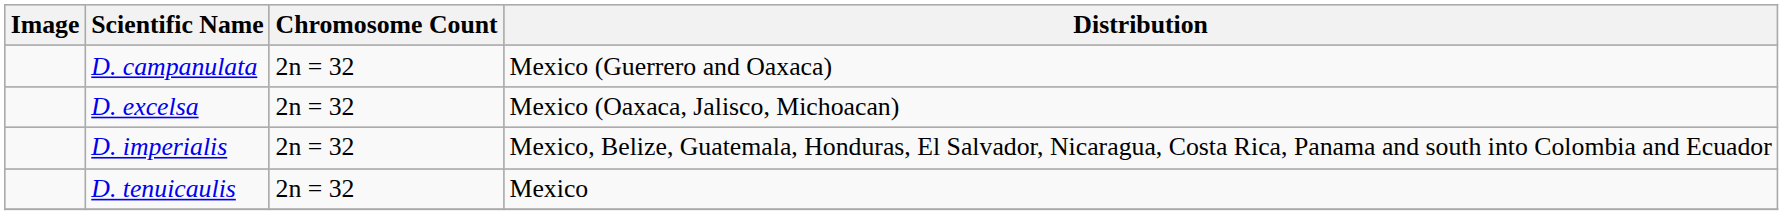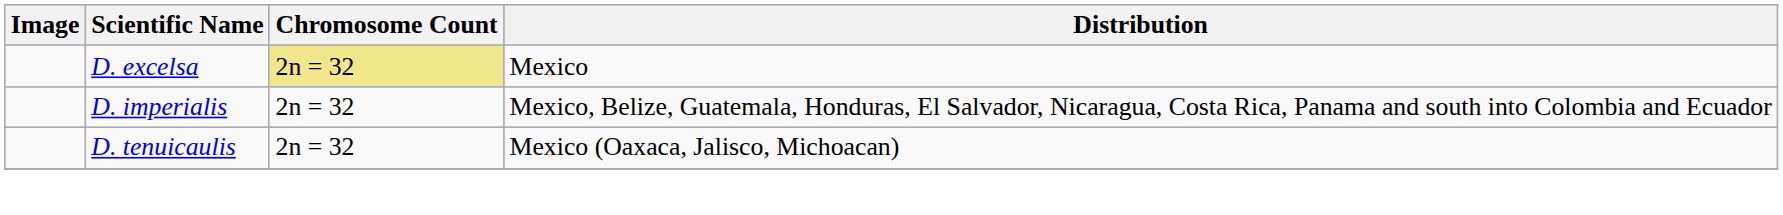- row: D. campanulata | 2n = 32 | Mexico (Guerrero and Oaxaca)
D. excelsa | Chromosome Count: no background -> khaki background
D. excelsa | Distribution: Mexico (Oaxaca, Jalisco, Michoacan) -> Mexico
D. tenuicaulis | Distribution: Mexico -> Mexico (Oaxaca, Jalisco, Michoacan)
